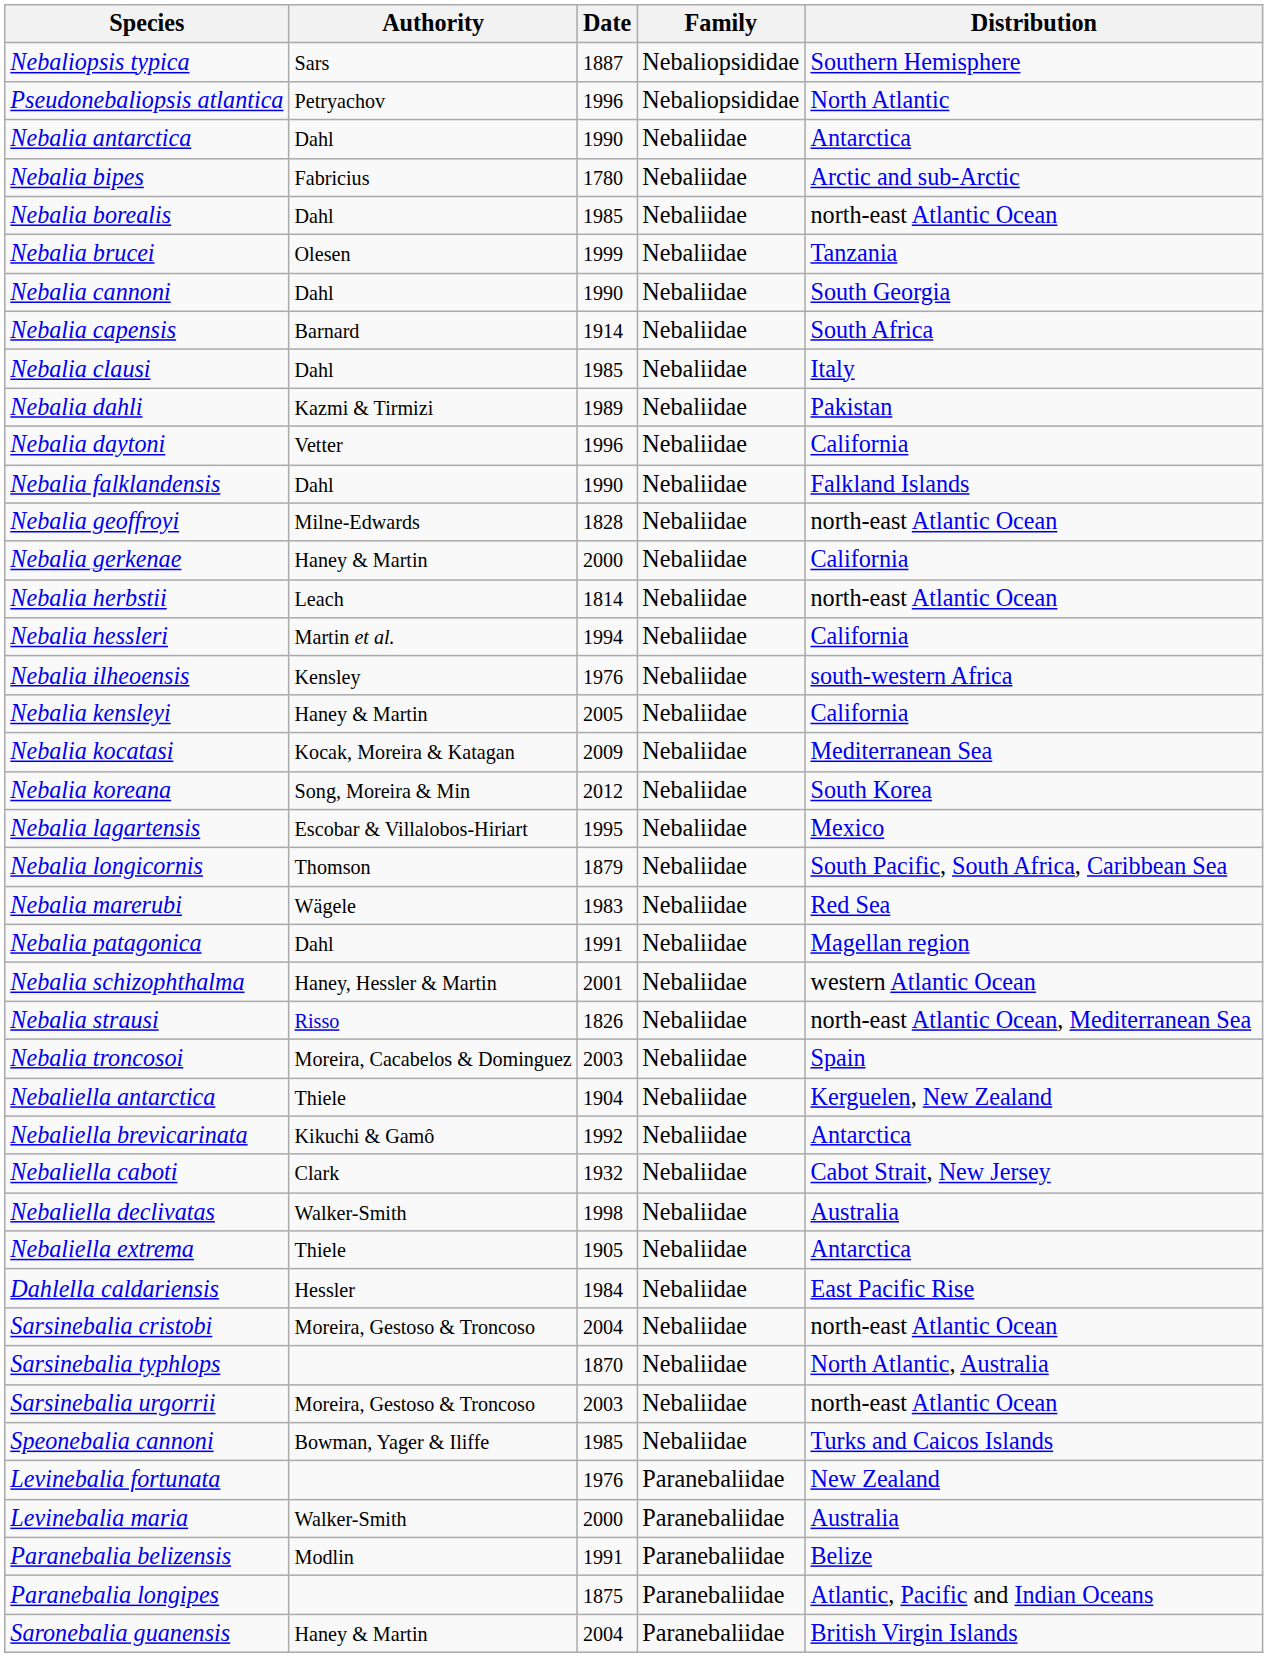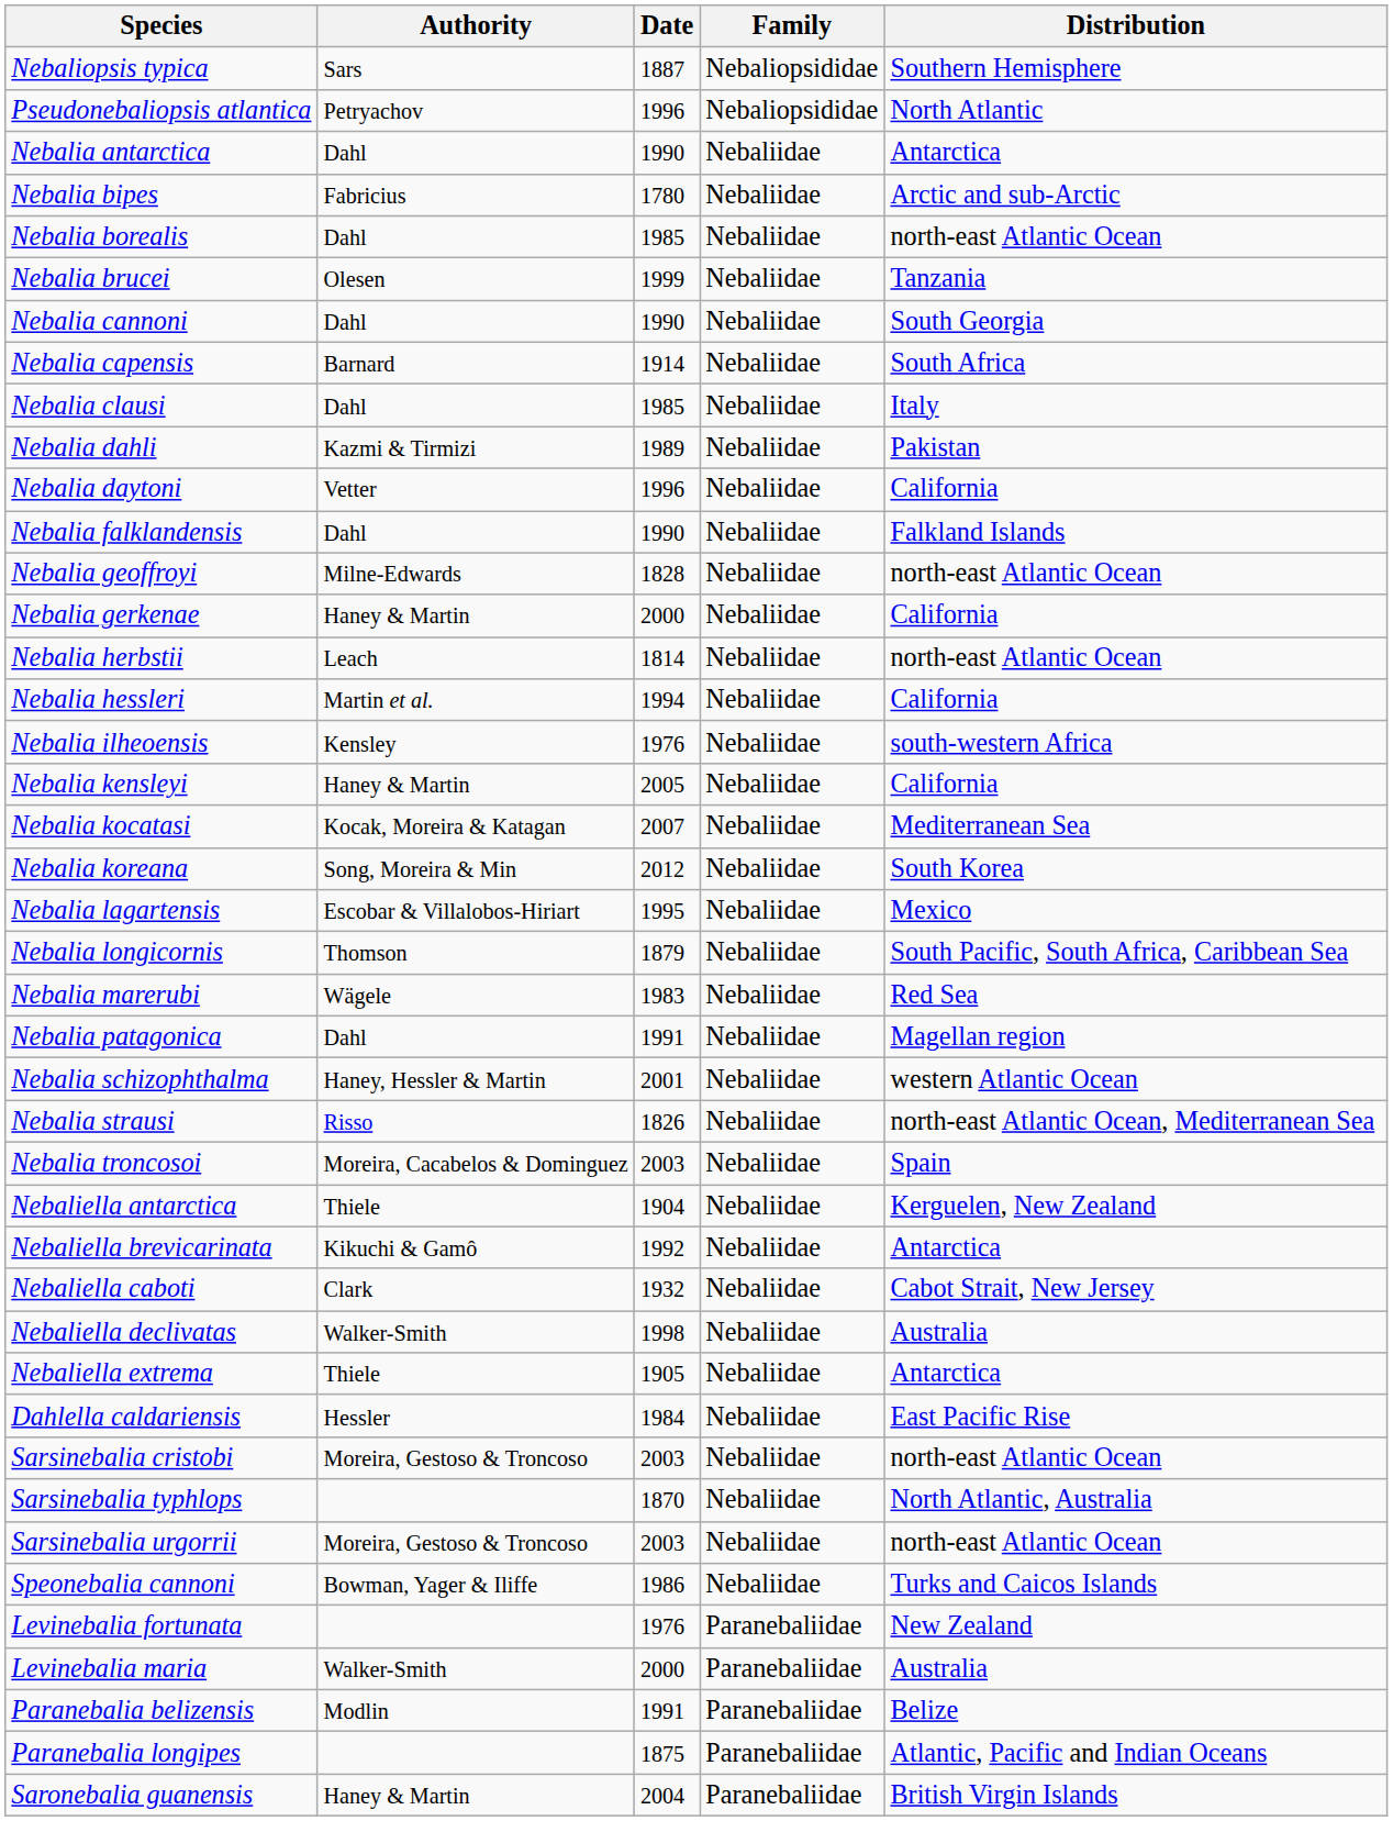Nebalia kocatasi | Date: 2009 -> 2007
Sarsinebalia cristobi | Date: 2004 -> 2003
Speonebalia cannoni | Date: 1985 -> 1986
